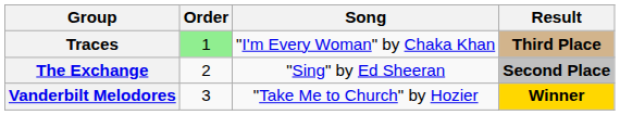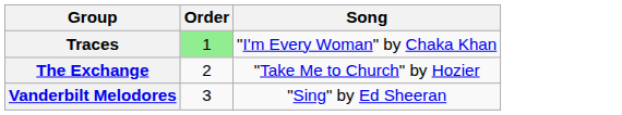- column: Result | Third Place | Second Place | Winner
The Exchange | Song: "Sing" by Ed Sheeran -> "Take Me to Church" by Hozier
Vanderbilt Melodores | Song: "Take Me to Church" by Hozier -> "Sing" by Ed Sheeran
